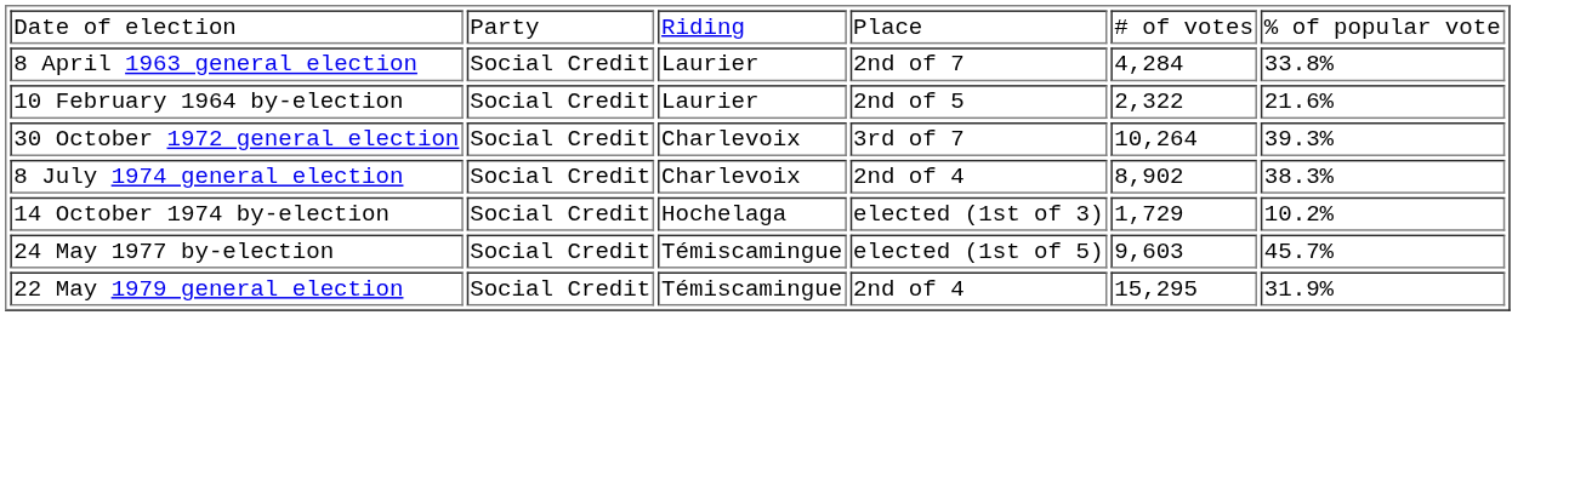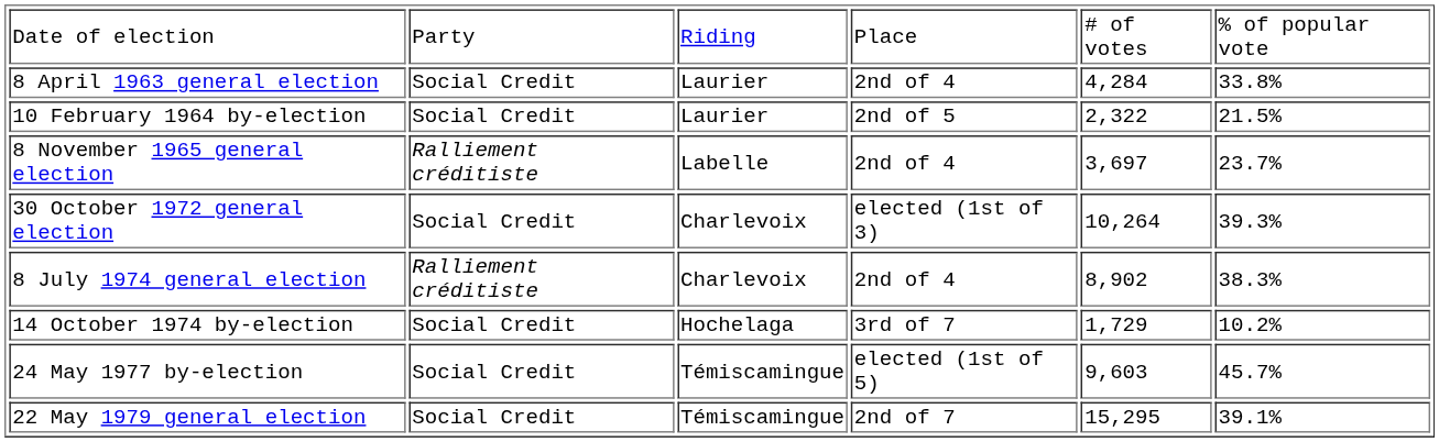8 April 1963 general election | column 4: 2nd of 7 -> 2nd of 4
10 February 1964 by-election | column 6: 21.6% -> 21.5%
+ row: 8 November 1965 general election | Ralliement créditiste | Labelle | 2nd of 4 | 3,697 | 23.7%
30 October 1972 general election | column 4: 3rd of 7 -> elected (1st of 3)
8 July 1974 general election | column 2: Social Credit -> Ralliement créditiste
14 October 1974 by-election | column 4: elected (1st of 3) -> 3rd of 7
22 May 1979 general election | column 4: 2nd of 4 -> 2nd of 7
22 May 1979 general election | column 6: 31.9% -> 39.1%
